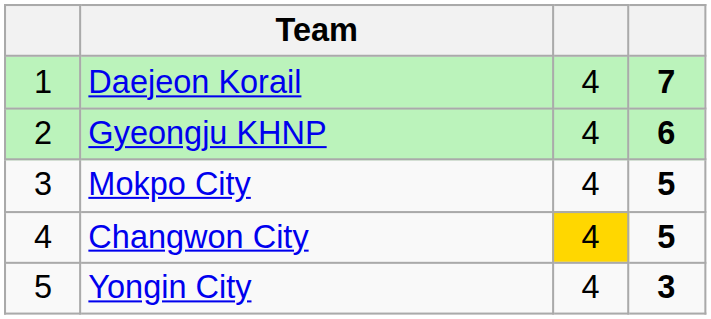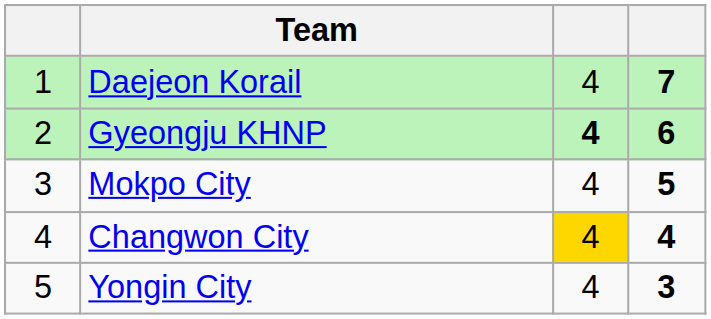Gyeongju KHNP | column 3: normal -> bold
Changwon City | column 4: 5 -> 4
